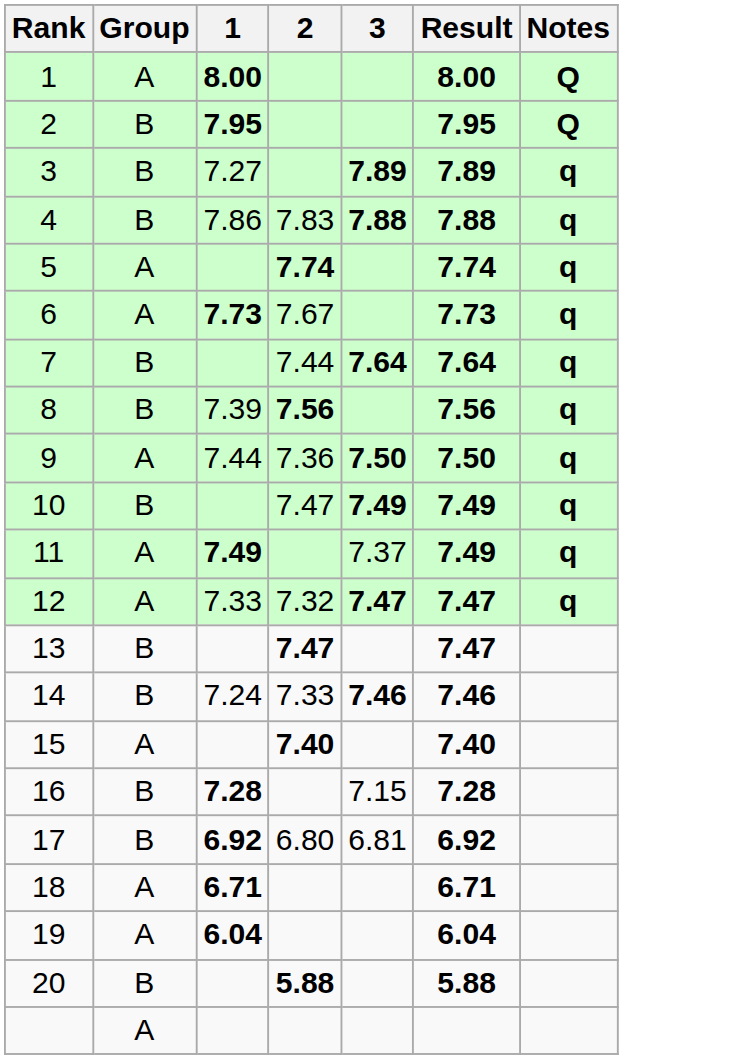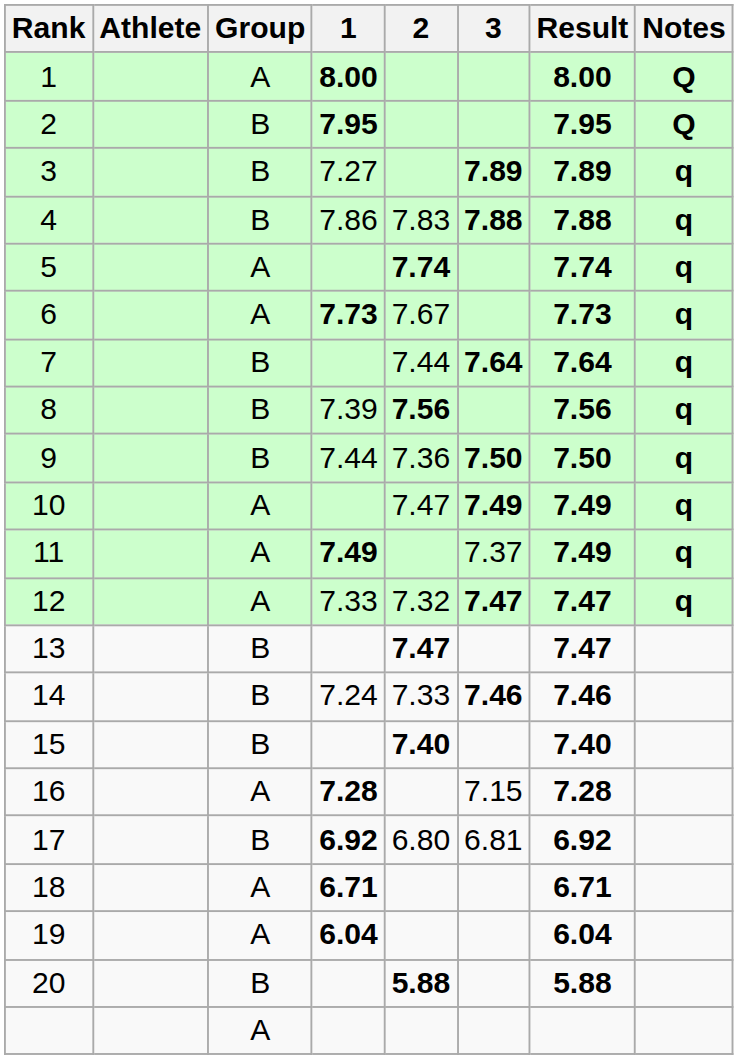+ column: Athlete
9 | Group: A -> B
10 | Group: B -> A
15 | Group: A -> B
16 | Group: B -> A
